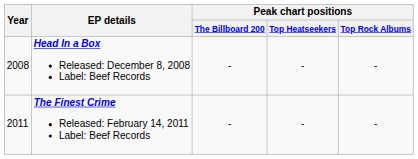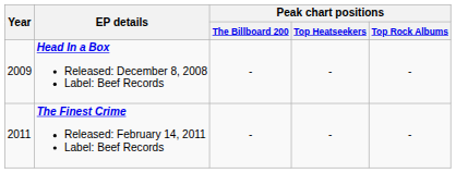Head In a Box Released: December 8, 2008 Label: Beef Records | Year: 2008 -> 2009
